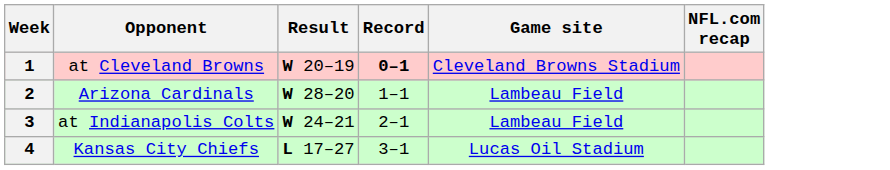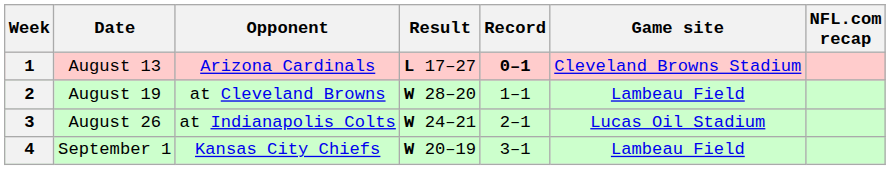+ column: Date | August 13 | August 19 | August 26 | September 1
1 | Opponent: at Cleveland Browns -> Arizona Cardinals
1 | Result: W 20–19 -> L 17–27
2 | Opponent: Arizona Cardinals -> at Cleveland Browns
3 | Game site: Lambeau Field -> Lucas Oil Stadium
4 | Result: L 17–27 -> W 20–19
4 | Game site: Lucas Oil Stadium -> Lambeau Field
